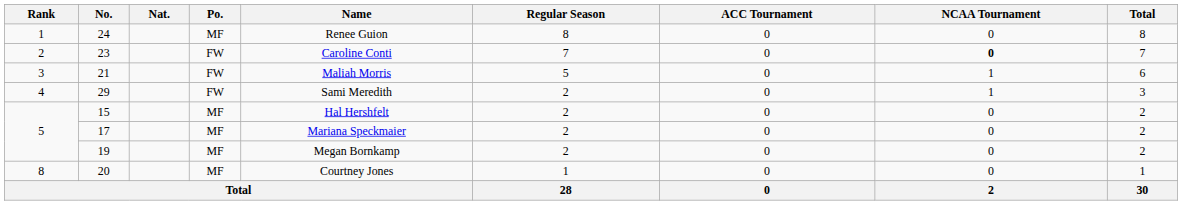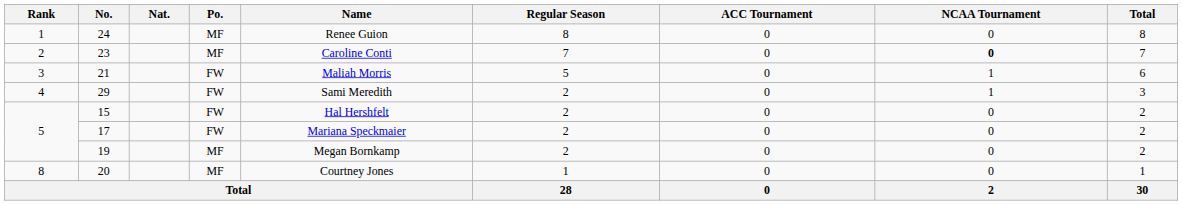23 | Po.: FW -> MF
15 | Po.: MF -> FW
17 | Po.: MF -> FW
